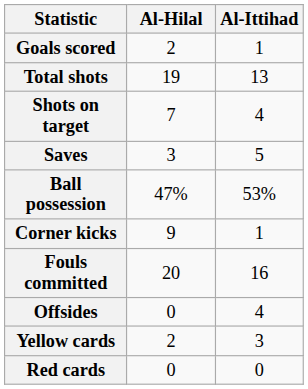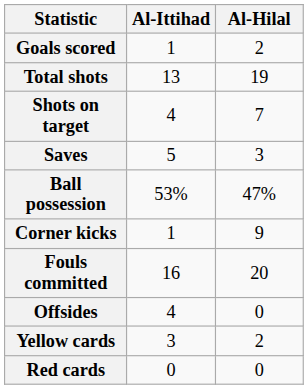columns swapped: Al-Hilal <-> Al-Ittihad
